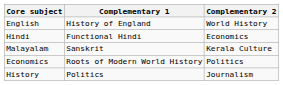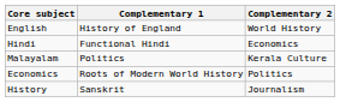Malayalam | Complementary 1: Sanskrit -> Politics
History | Complementary 1: Politics -> Sanskrit
